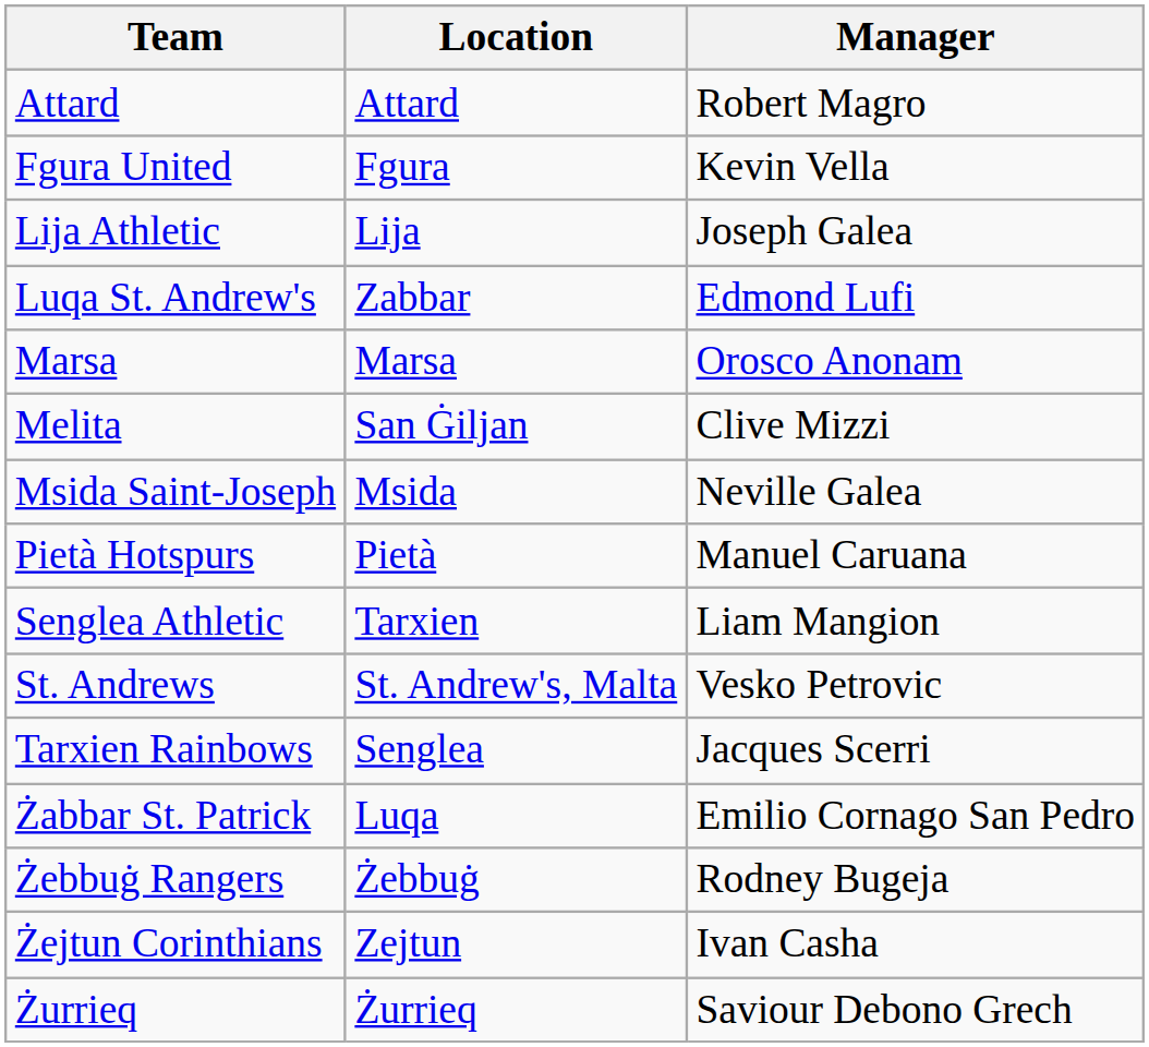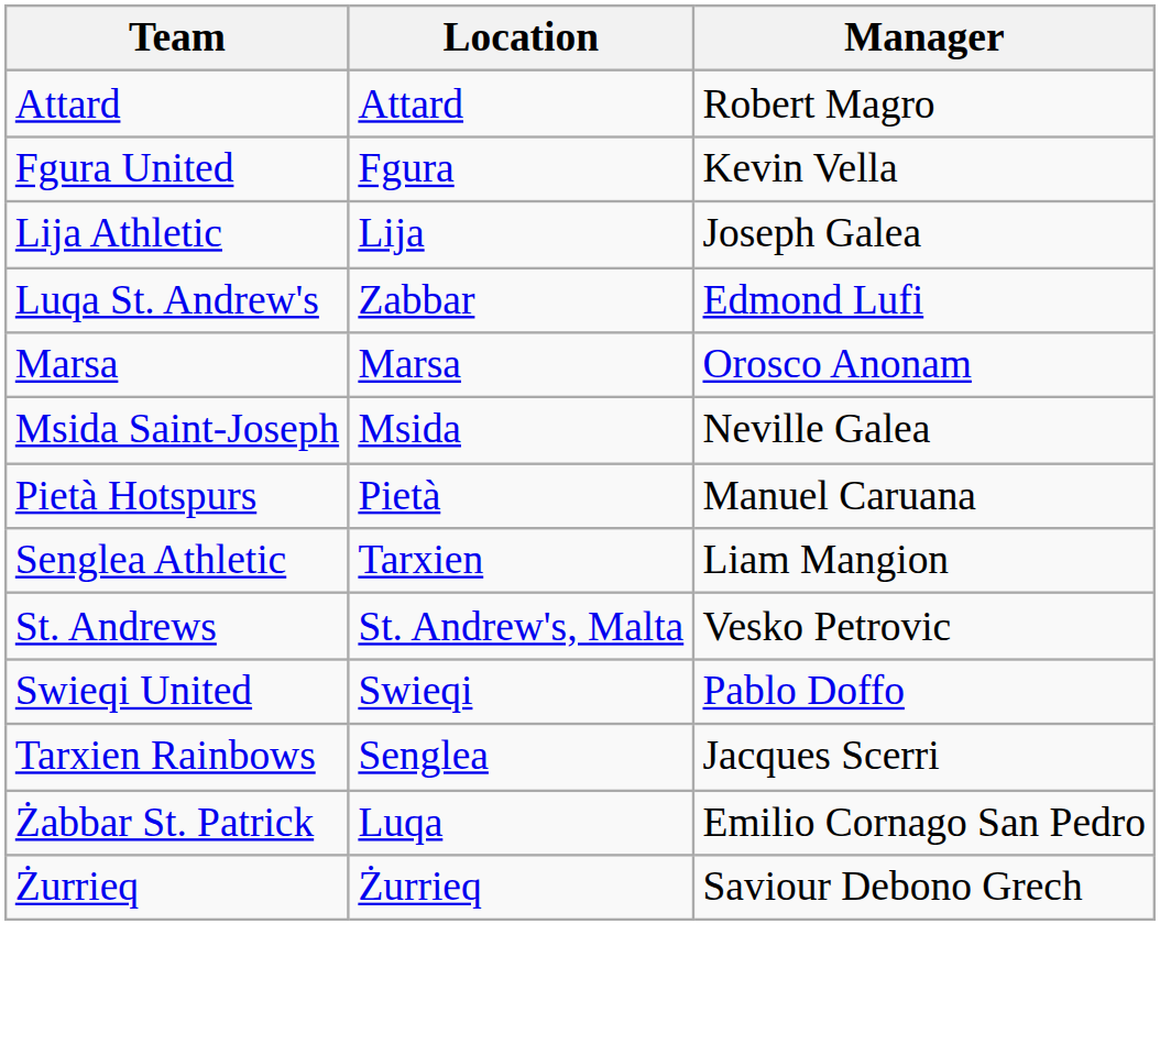- row: Melita | San Ġiljan | Clive Mizzi
+ row: Swieqi United | Swieqi | Pablo Doffo
- row: Żebbuġ Rangers | Żebbuġ | Rodney Bugeja
- row: Żejtun Corinthians | Zejtun | Ivan Casha
